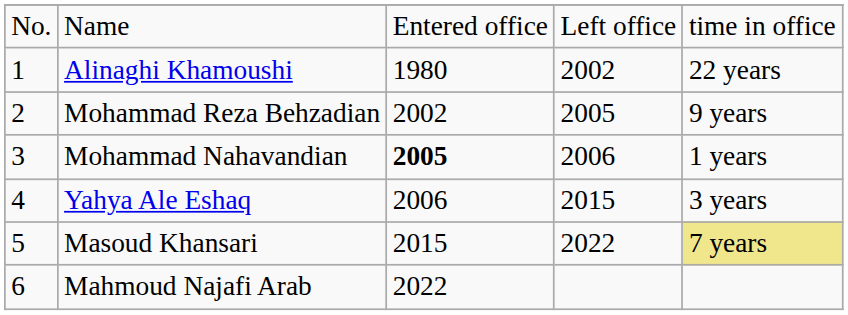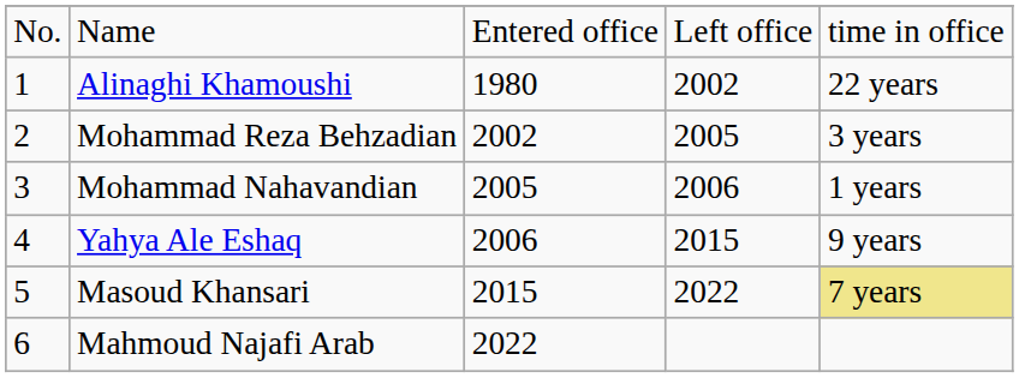Mohammad Reza Behzadian | column 5: 9 years -> 3 years
Mohammad Nahavandian | column 3: bold -> normal
Yahya Ale Eshaq | column 5: 3 years -> 9 years
